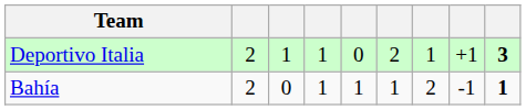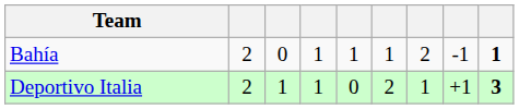rows swapped: Deportivo Italia <-> Bahía
